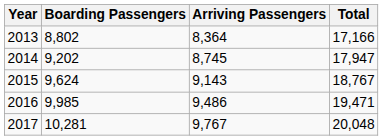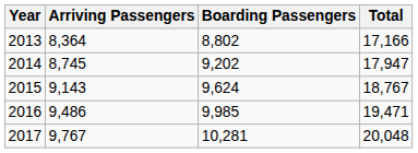columns swapped: Boarding Passengers <-> Arriving Passengers
